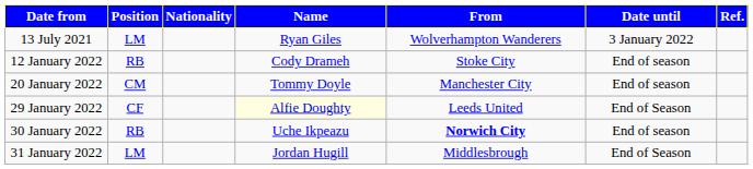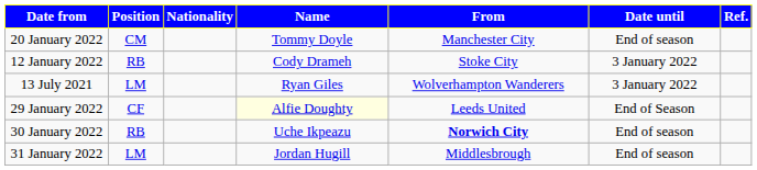rows swapped: 13 July 2021 <-> 20 January 2022
12 January 2022 | Date until: End of season -> 3 January 2022
31 January 2022 | Date until: End of Season -> End of season
